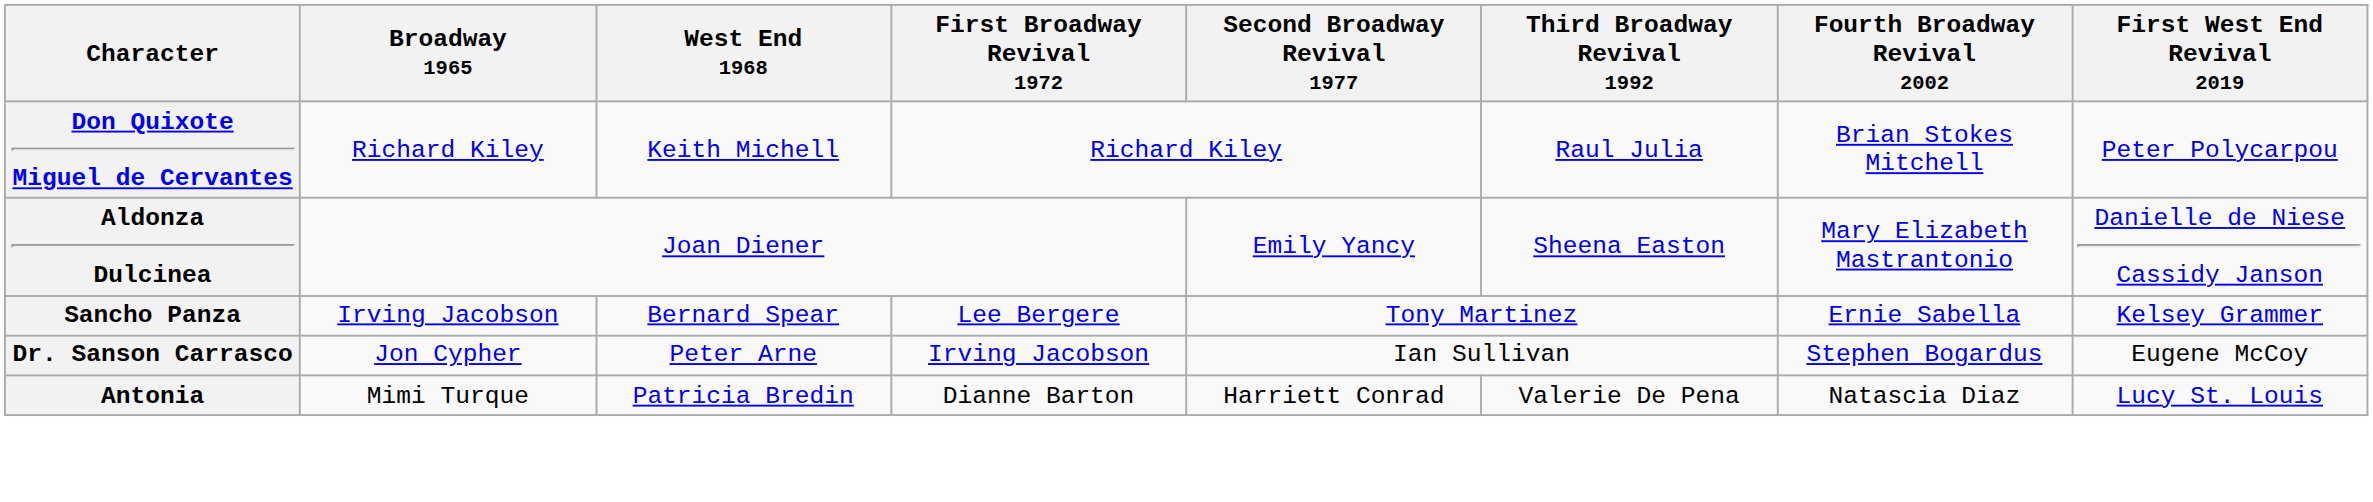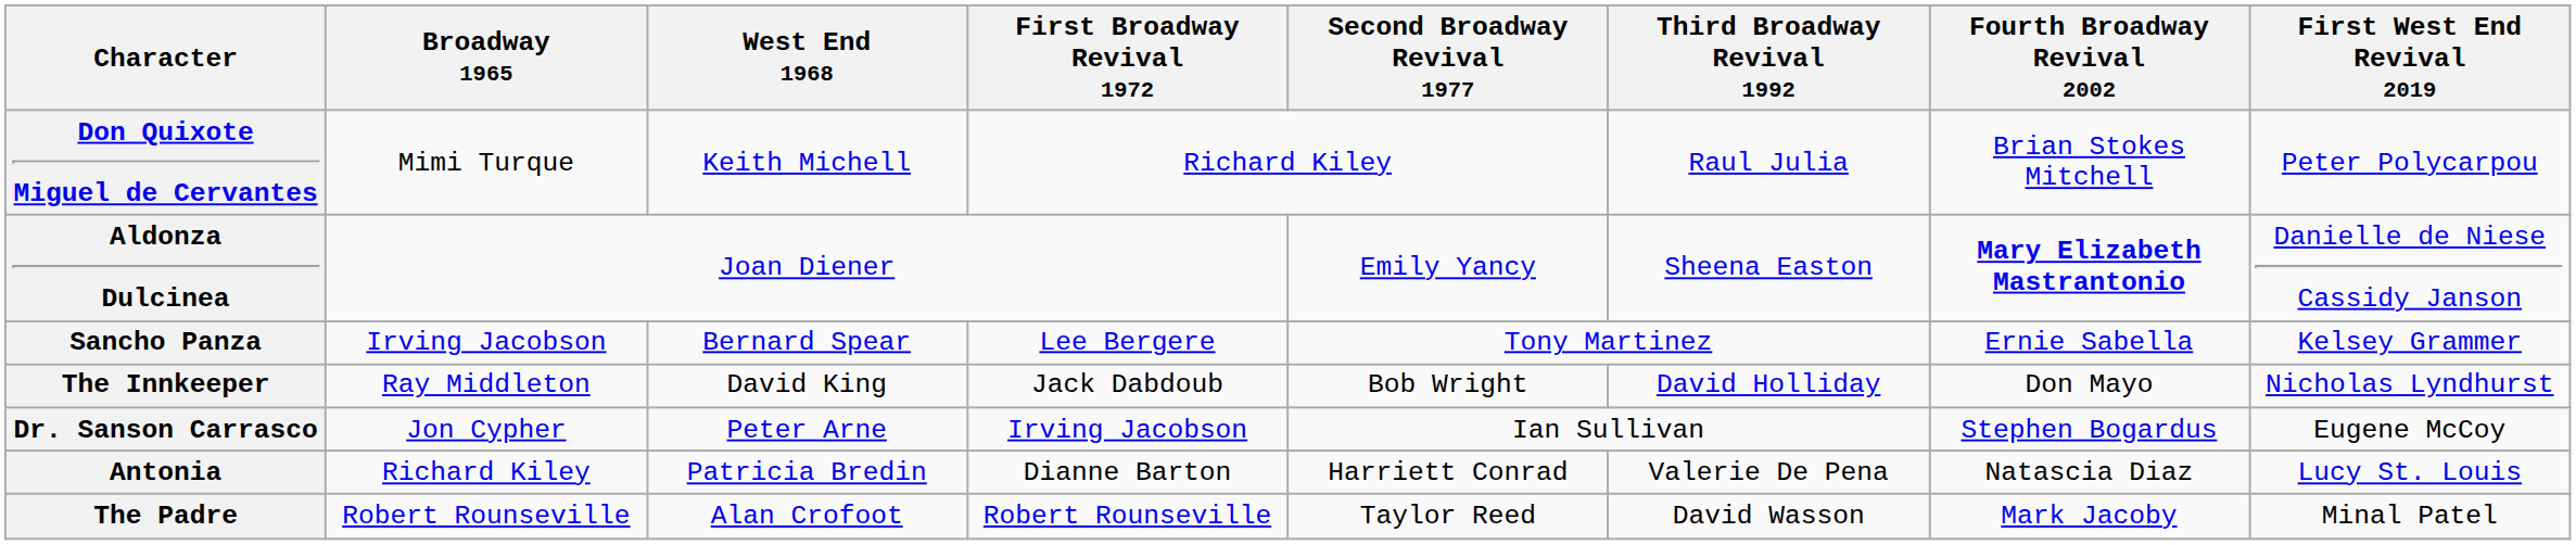Don Quixote Miguel de Cervantes | Broadway 1965: Richard Kiley -> Mimi Turque
Aldonza Dulcinea | Fourth Broadway Revival 2002: normal -> bold
+ row: The Innkeeper | Ray Middleton | David King | Jack Dabdoub | Bob Wright | David Holliday | Don Mayo | Nicholas Lyndhurst
Antonia | Broadway 1965: Mimi Turque -> Richard Kiley
+ row: The Padre | Robert Rounseville | Alan Crofoot | Robert Rounseville | Taylor Reed | David Wasson | Mark Jacoby | Minal Patel
